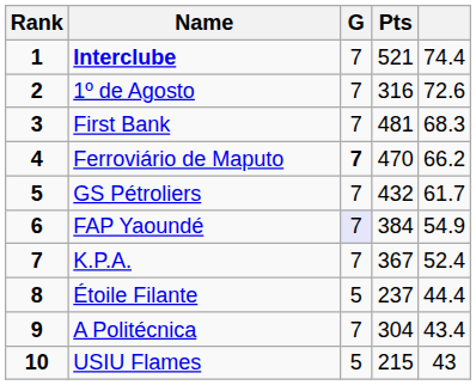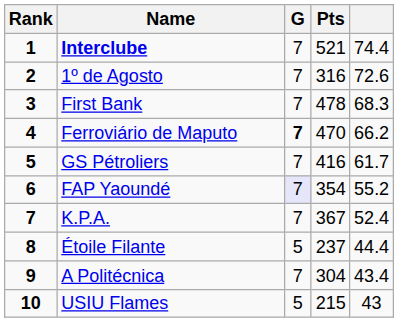First Bank | Pts: 481 -> 478
GS Pétroliers | Pts: 432 -> 416
FAP Yaoundé | Pts: 384 -> 354
FAP Yaoundé | column 5: 54.9 -> 55.2
